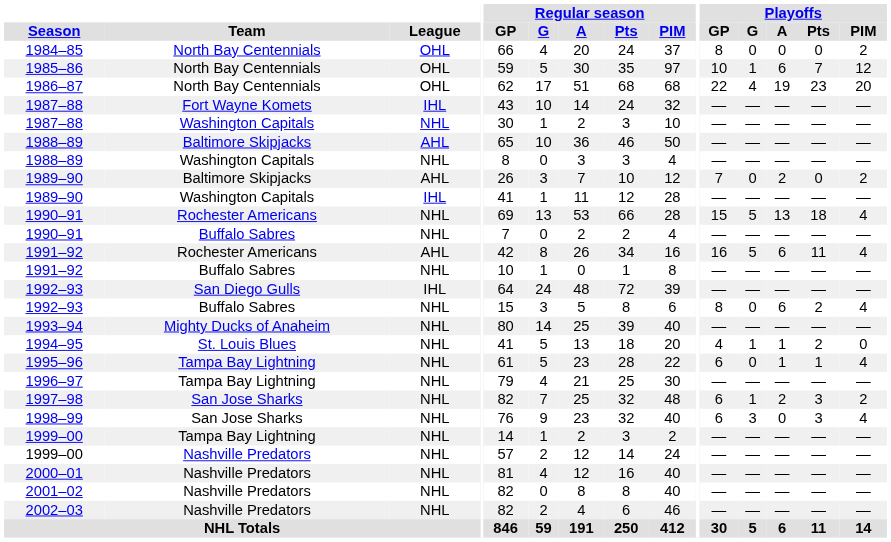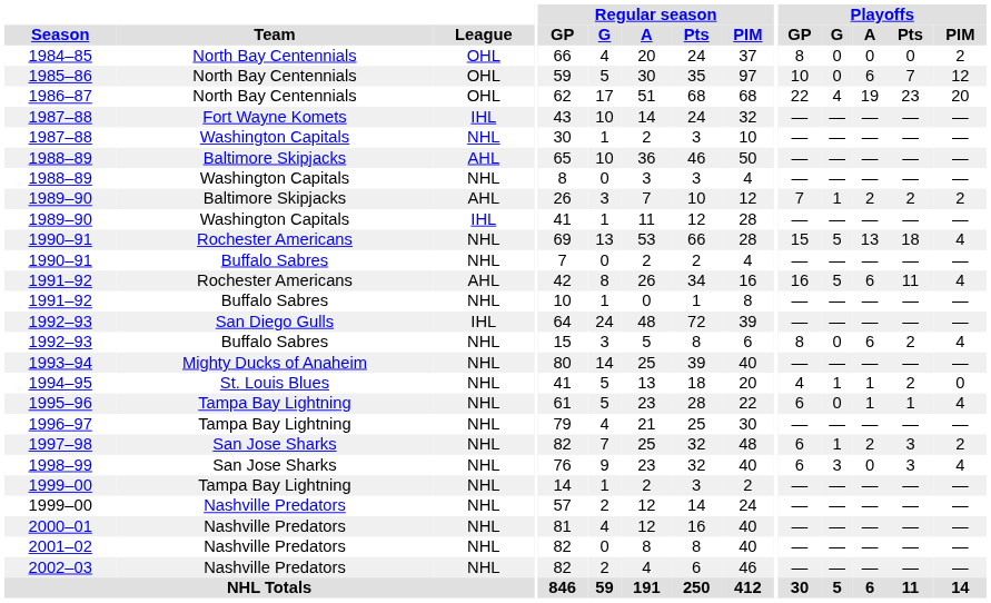1985–86 | Playoffs / G: 1 -> 0
1989–90 / Baltimore Skipjacks | Playoffs / G: 0 -> 1
1989–90 / Baltimore Skipjacks | Playoffs / Pts: 0 -> 2
